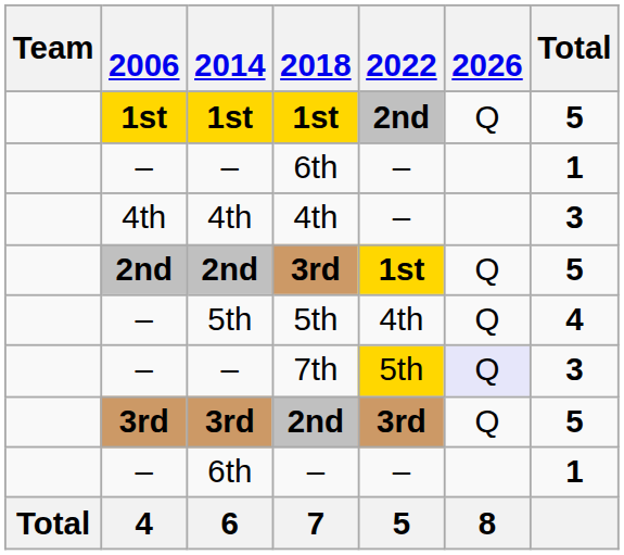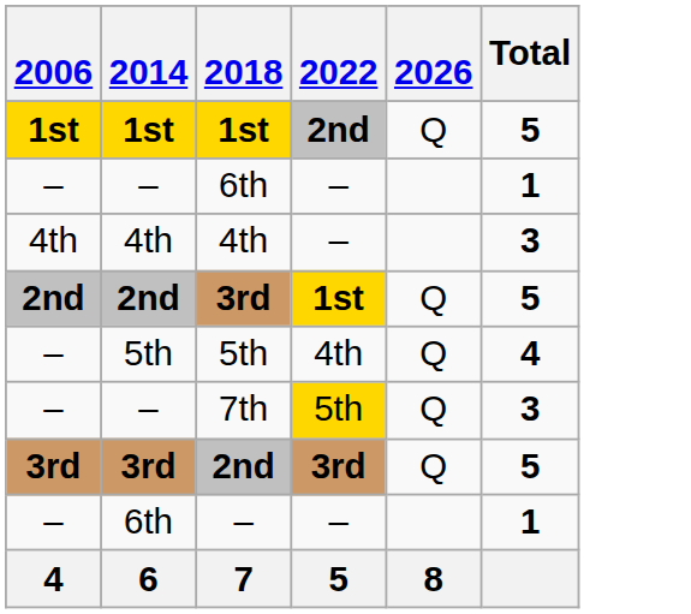- column: Team | Total
7th | 2026: lavender background -> no background
